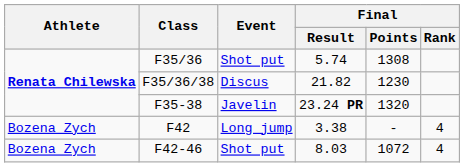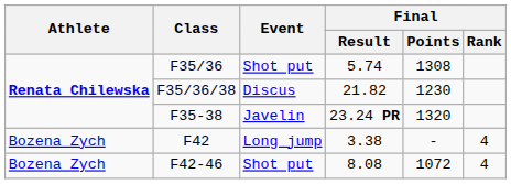F42-46 | Final / Result: 8.03 -> 8.08
